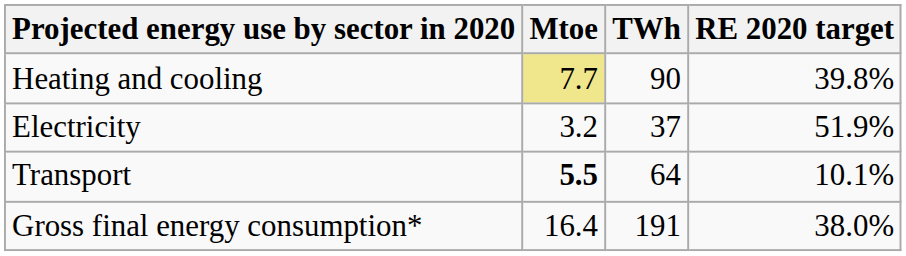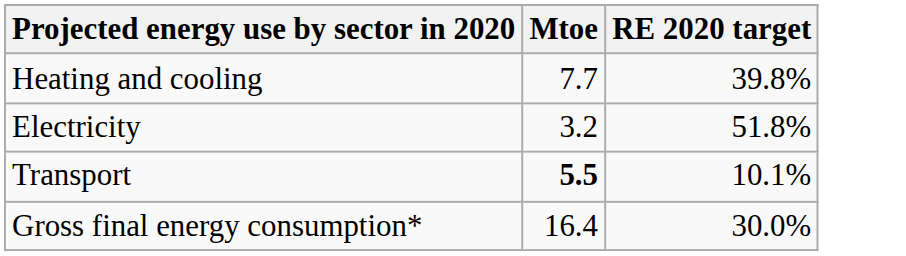- column: TWh | 90 | 37 | 64 | 191
Heating and cooling | Mtoe: khaki background -> no background
Electricity | RE 2020 target: 51.9% -> 51.8%
Gross final energy consumption* | RE 2020 target: 38.0% -> 30.0%
